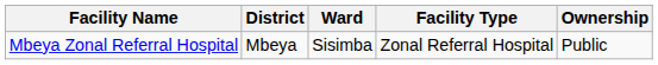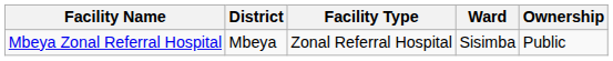columns swapped: Ward <-> Facility Type
